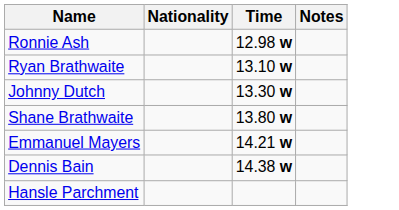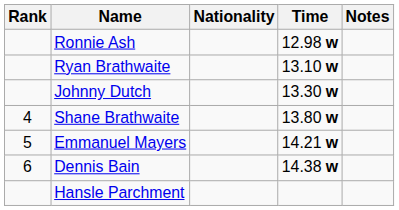+ column: Rank | 4 | 5 | 6
